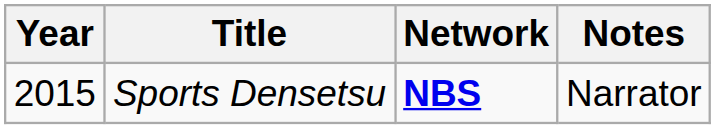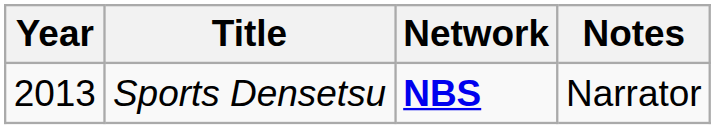Sports Densetsu | Year: 2015 -> 2013
